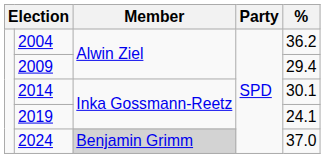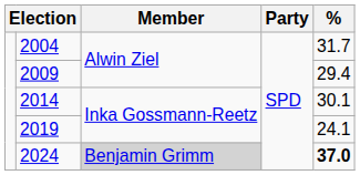2004 | %: 36.2 -> 31.7
2024 | %: normal -> bold
